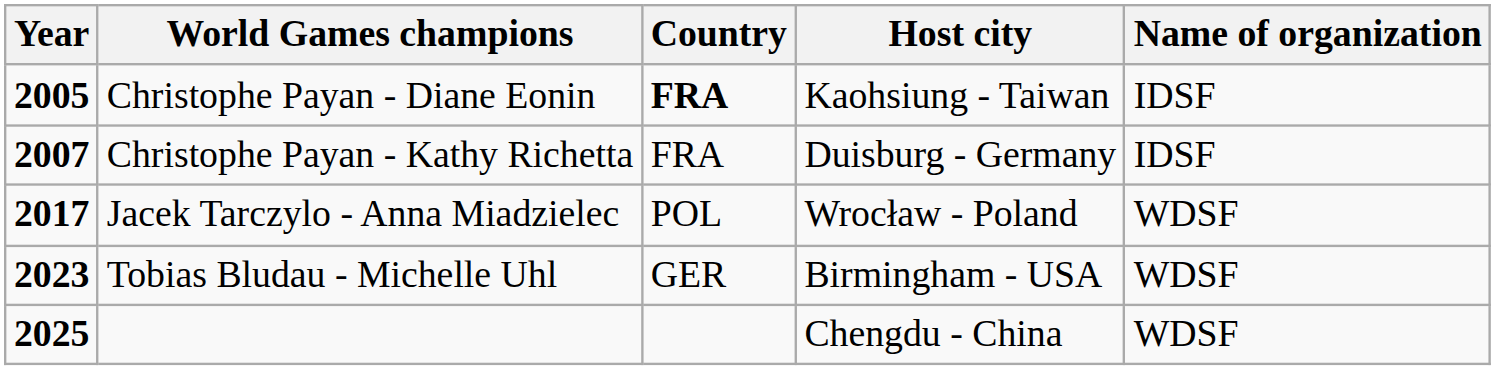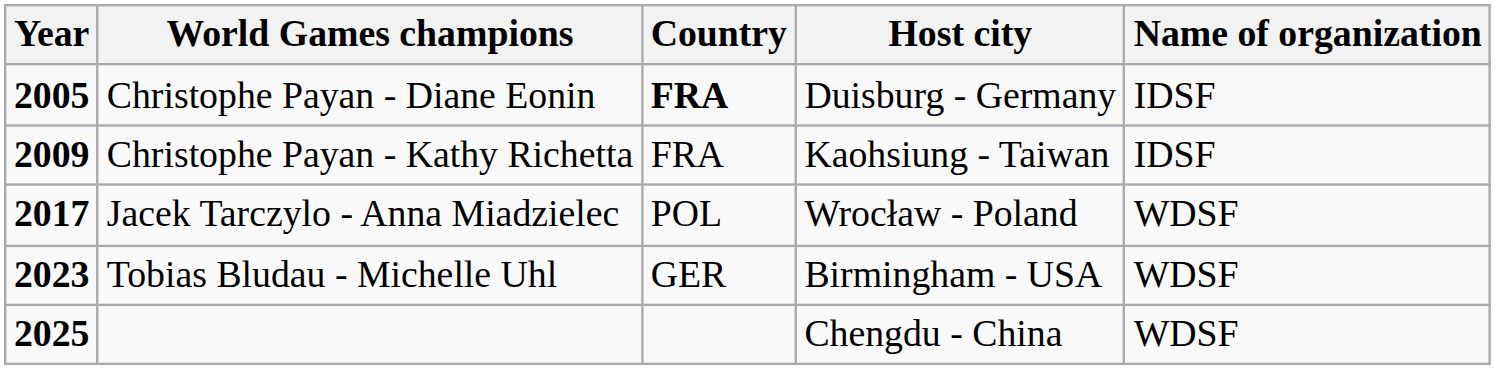Christophe Payan - Diane Eonin | Host city: Kaohsiung - Taiwan -> Duisburg - Germany
Christophe Payan - Kathy Richetta | Year: 2007 -> 2009
Christophe Payan - Kathy Richetta | Host city: Duisburg - Germany -> Kaohsiung - Taiwan
